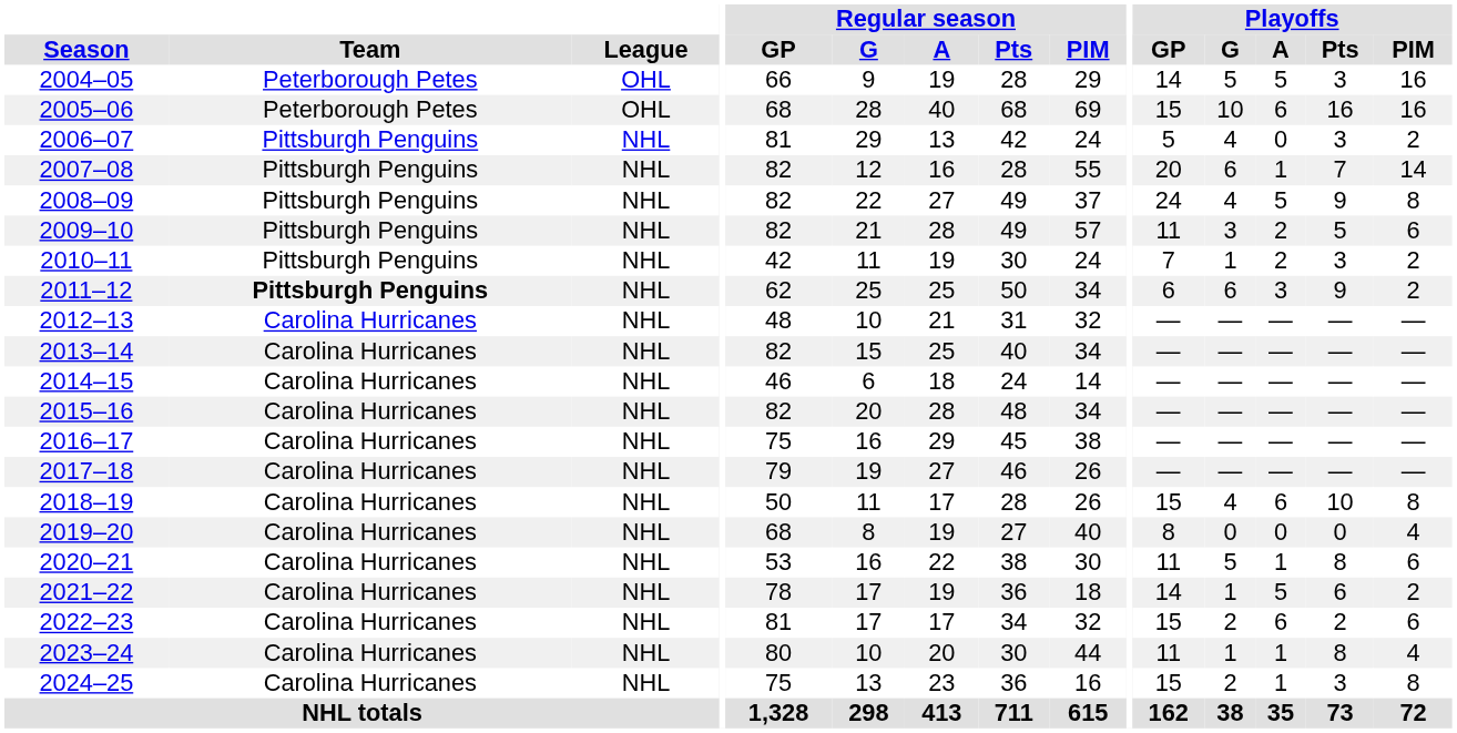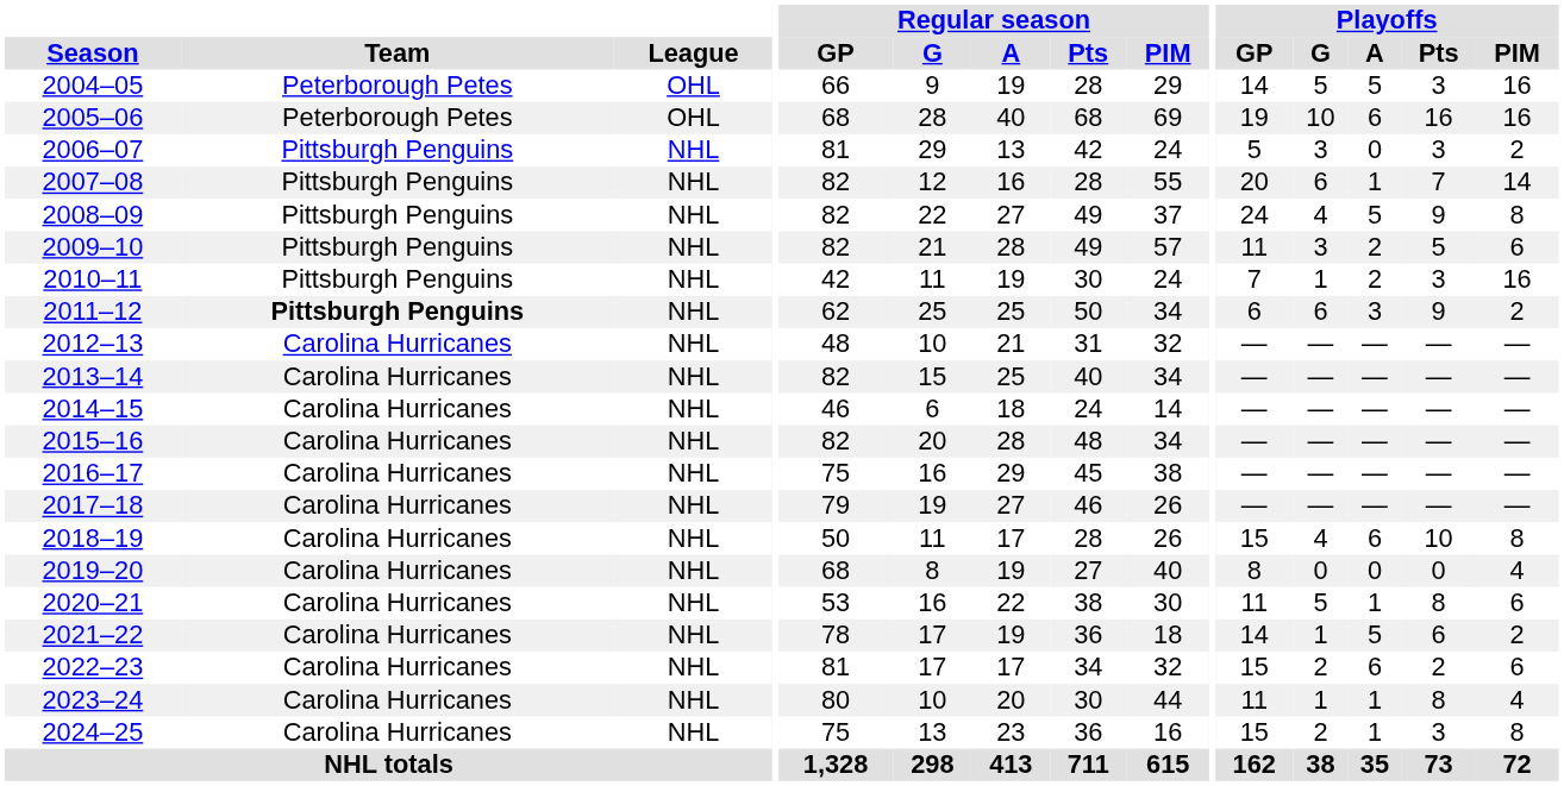2005–06 | Playoffs / GP: 15 -> 19
2006–07 | Playoffs / G: 4 -> 3
2010–11 | Playoffs / PIM: 2 -> 16
